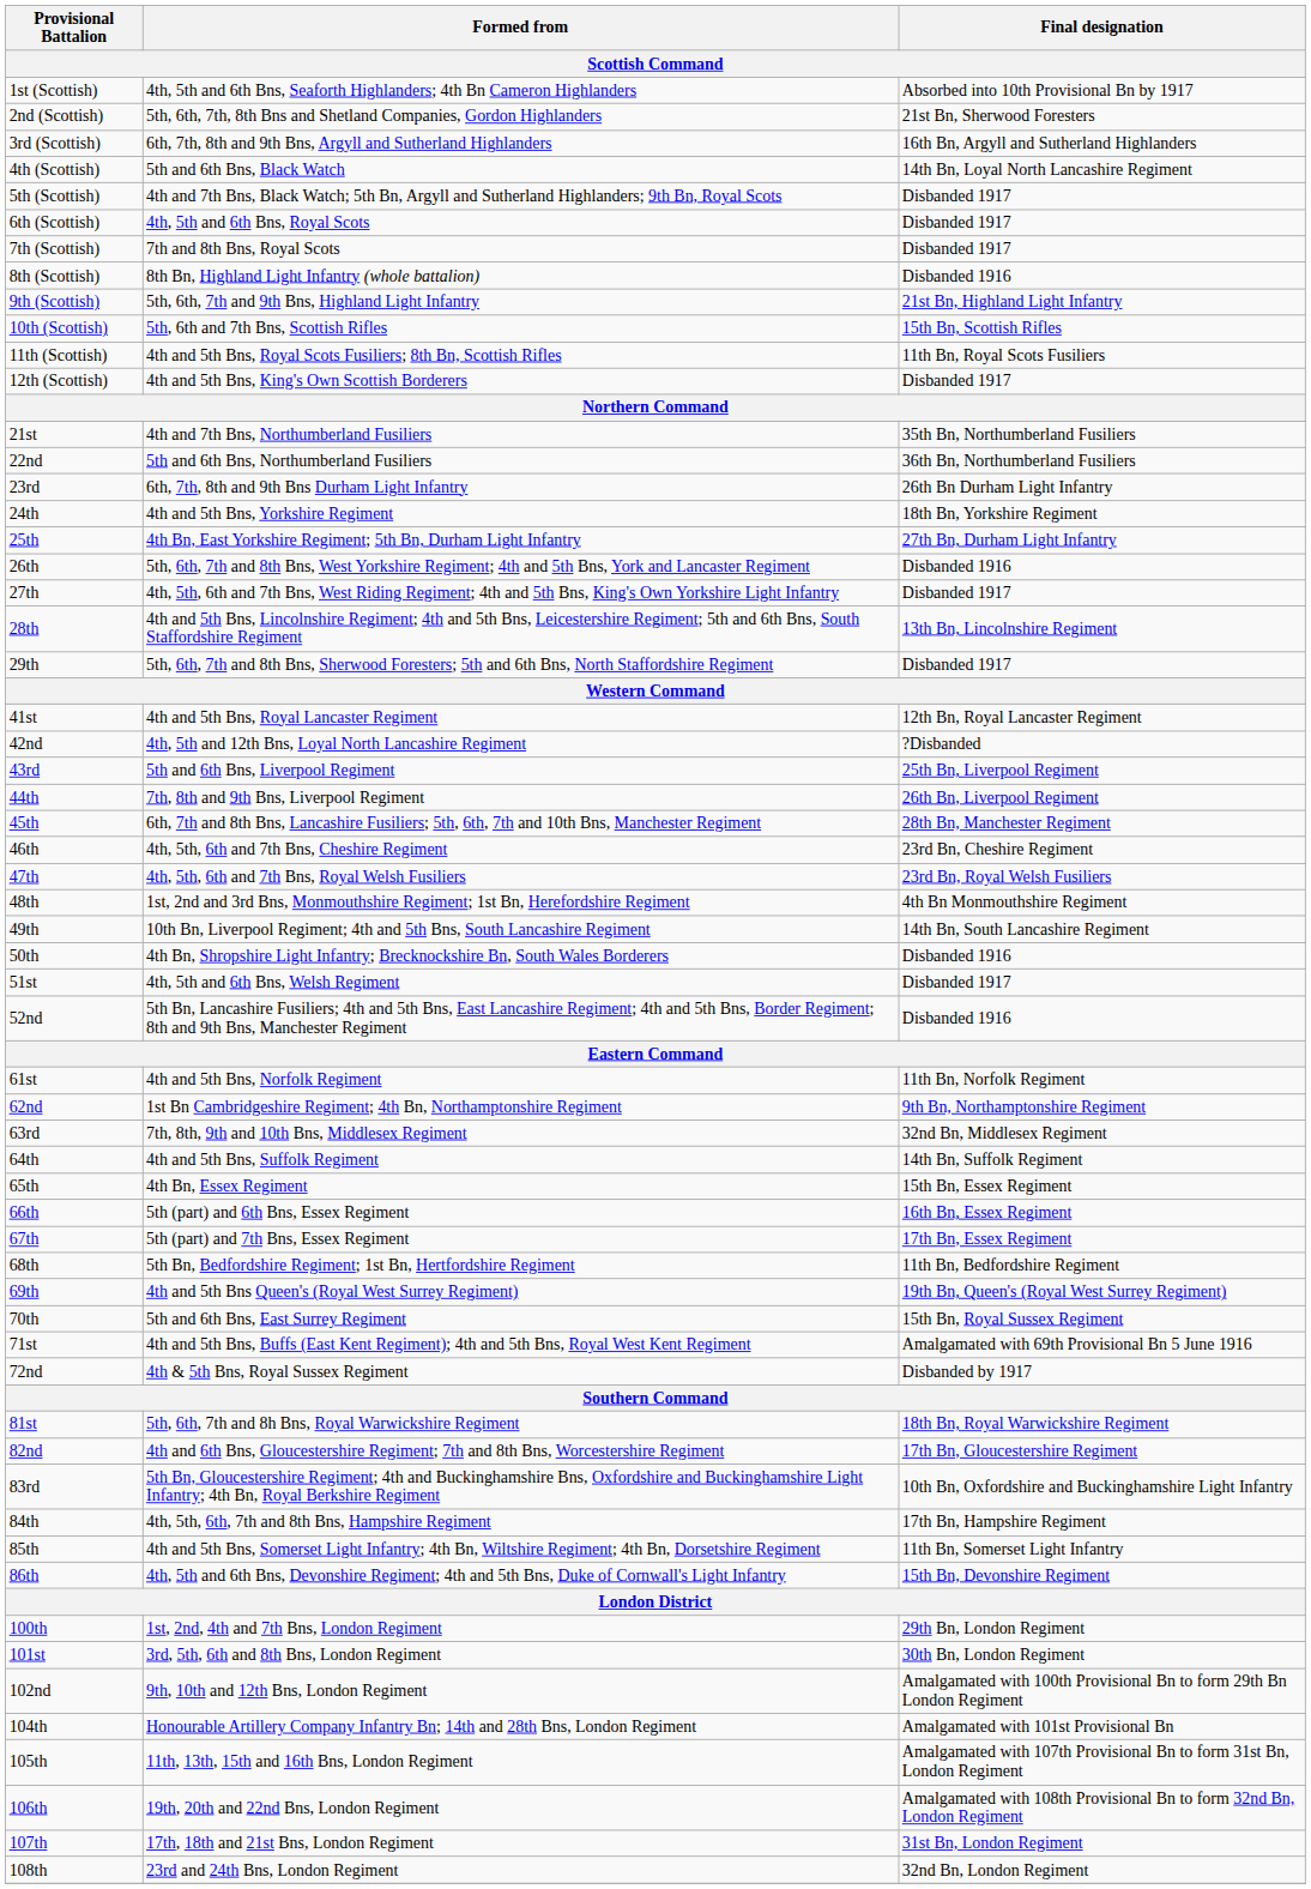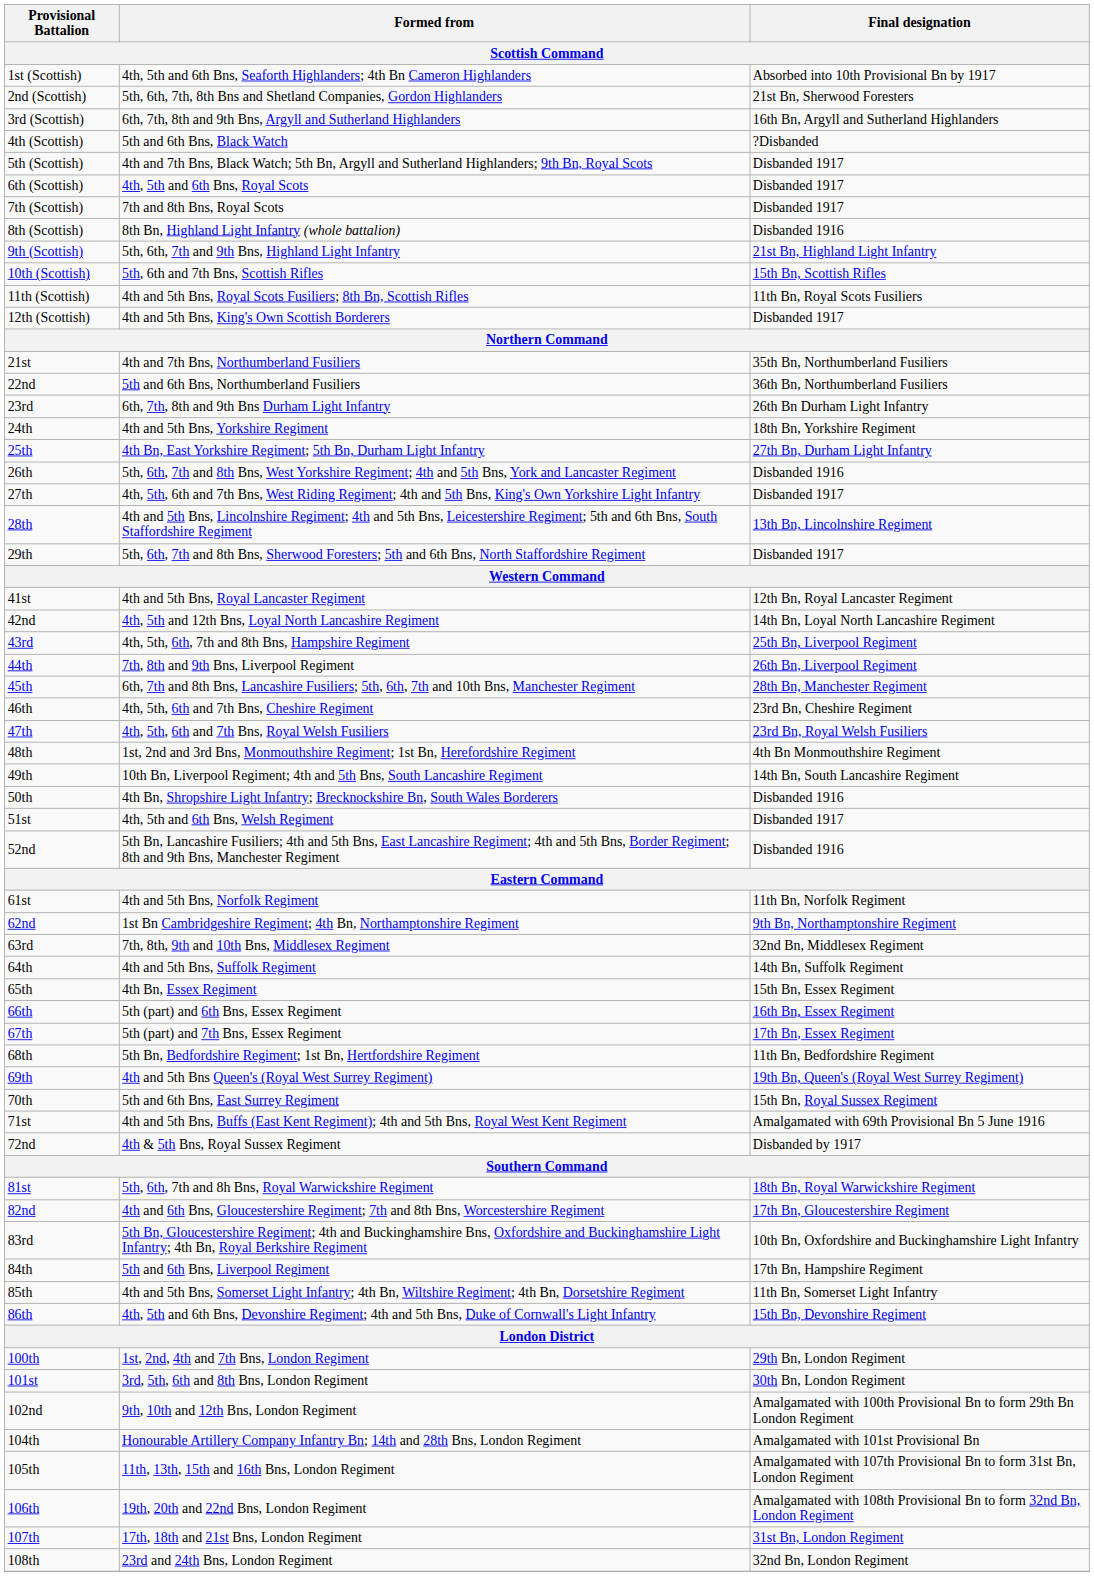4th (Scottish) | Final designation: 14th Bn, Loyal North Lancashire Regiment -> ?Disbanded
42nd | Final designation: ?Disbanded -> 14th Bn, Loyal North Lancashire Regiment
43rd | Formed from: 5th and 6th Bns, Liverpool Regiment -> 4th, 5th, 6th, 7th and 8th Bns, Hampshire Regiment
84th | Formed from: 4th, 5th, 6th, 7th and 8th Bns, Hampshire Regiment -> 5th and 6th Bns, Liverpool Regiment
